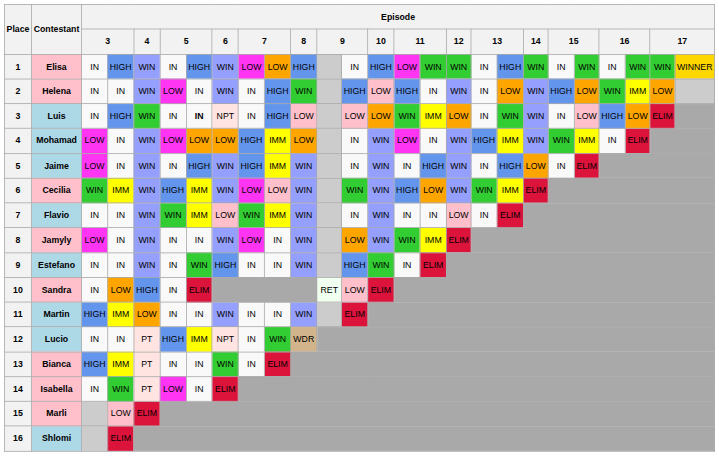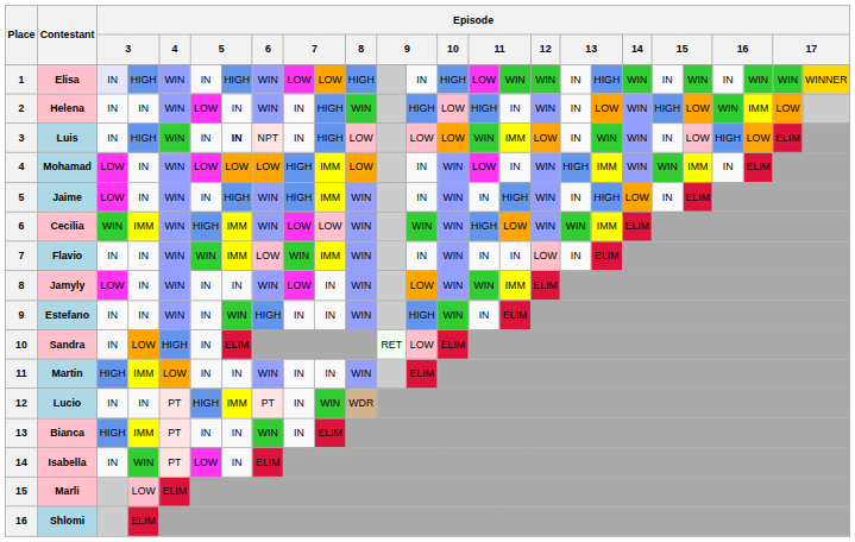Elisa | column 3: no background -> lavender background
Lucio | Episode / 6: NPT -> PT
